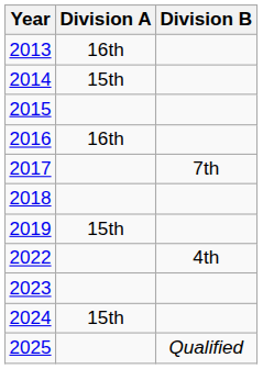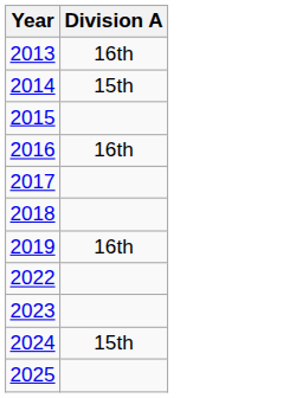- column: Division B | 7th | 4th | Qualified
2019 | Division A: 15th -> 16th
